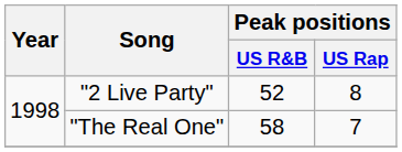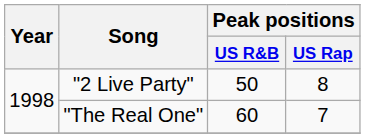"2 Live Party" | Peak positions / US R&B: 52 -> 50
"The Real One" | Peak positions / US R&B: 58 -> 60
